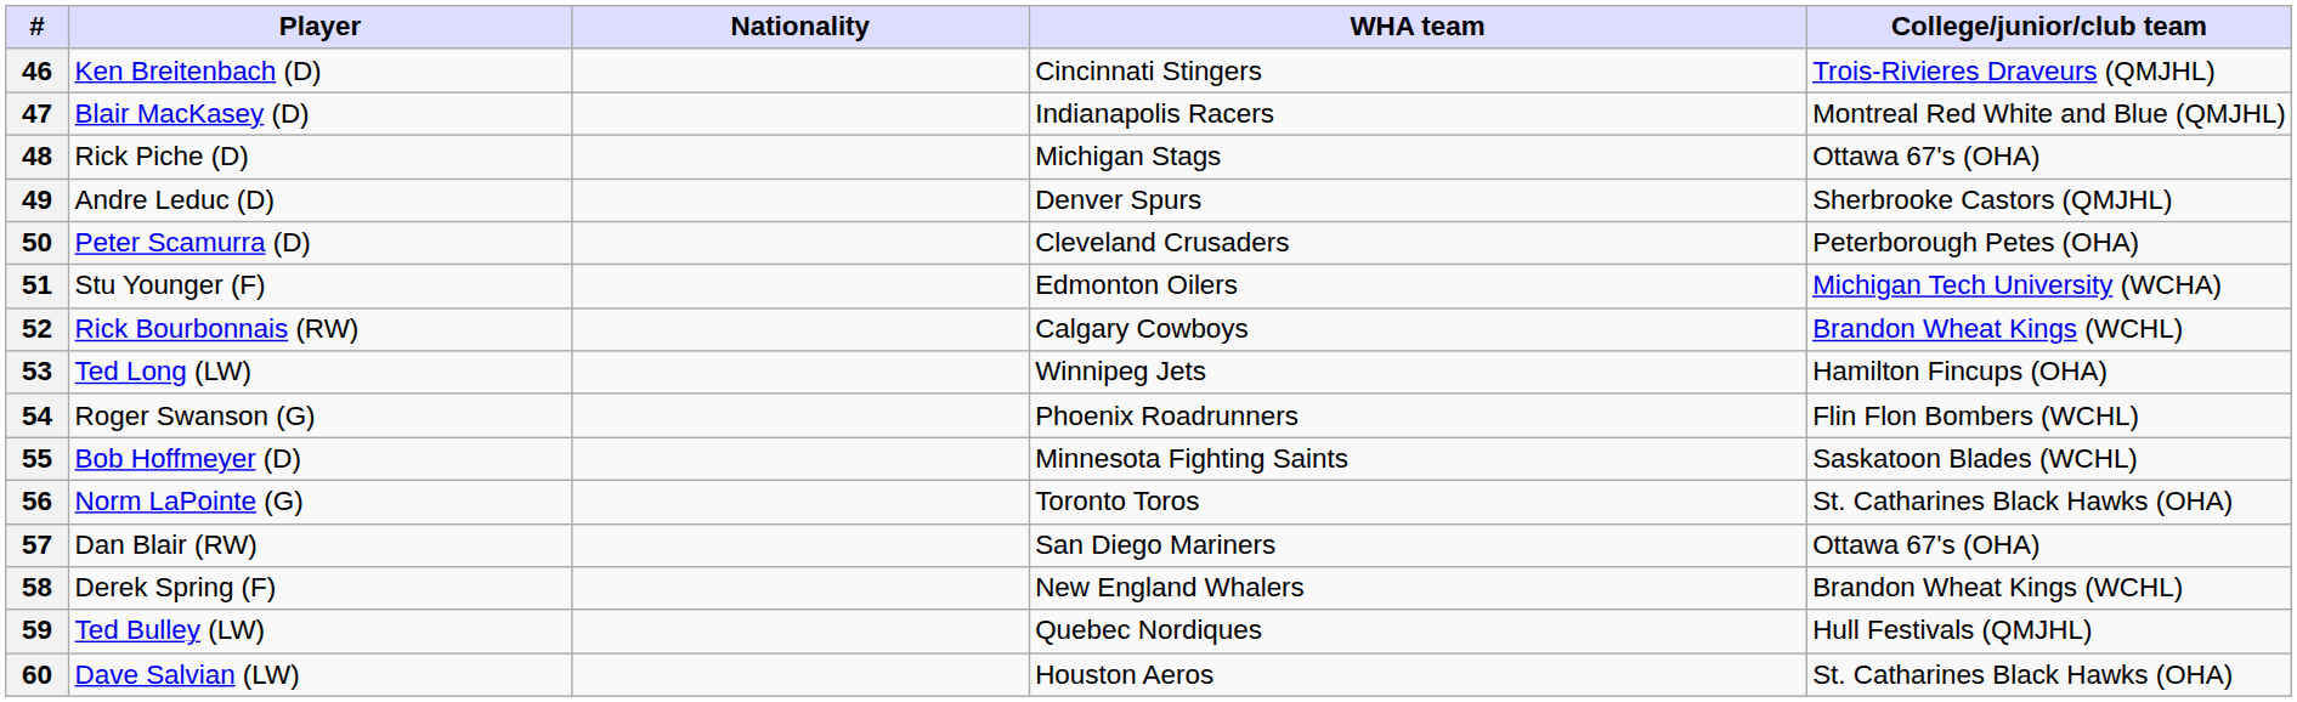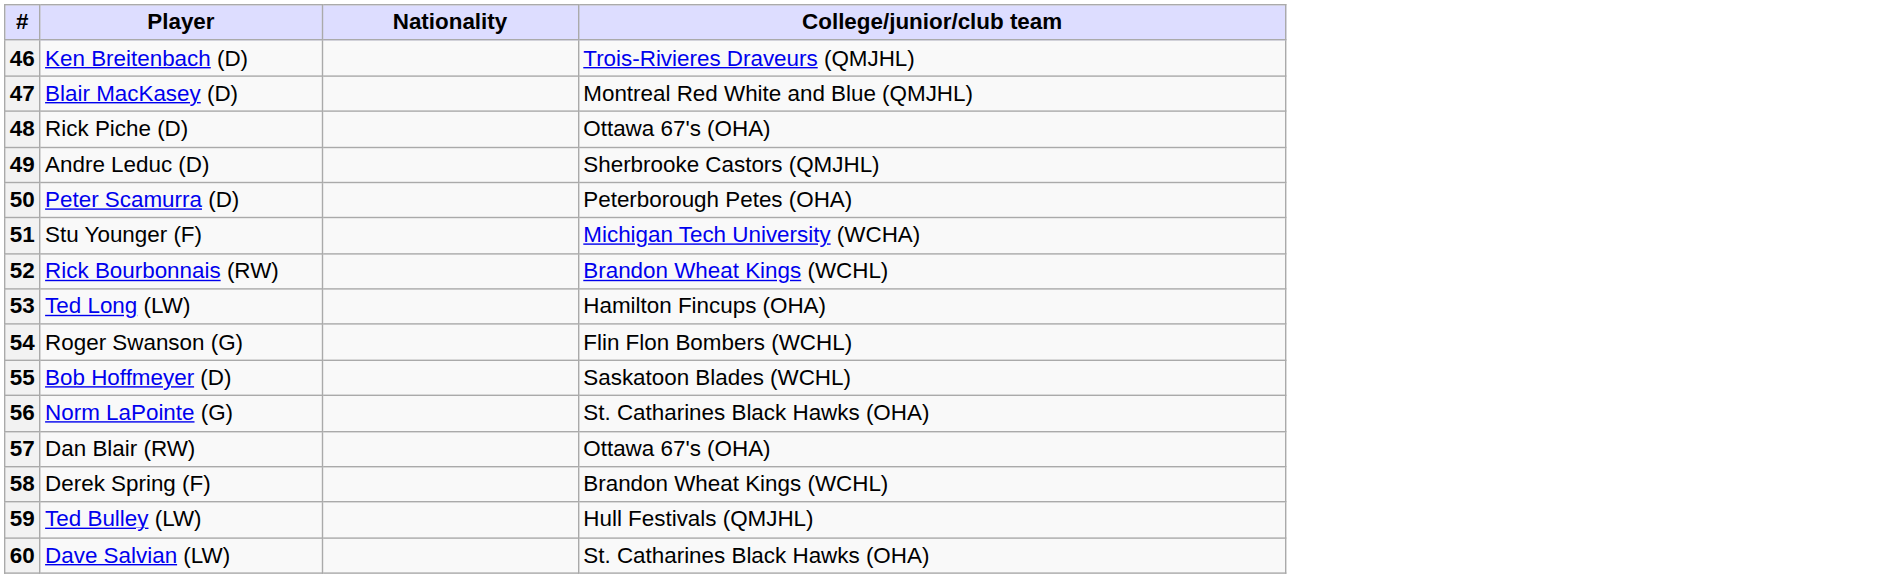- column: WHA team | Cincinnati Stingers | Indianapolis Racers | Michigan Stags | Denver Spurs | Cleveland Crusaders | Edmonton Oilers | Calgary Cowboys | Winnipeg Jets | Phoenix Roadrunners | Minnesota Fighting Saints | Toronto Toros | San Diego Mariners | New England Whalers | Quebec Nordiques | Houston Aeros
